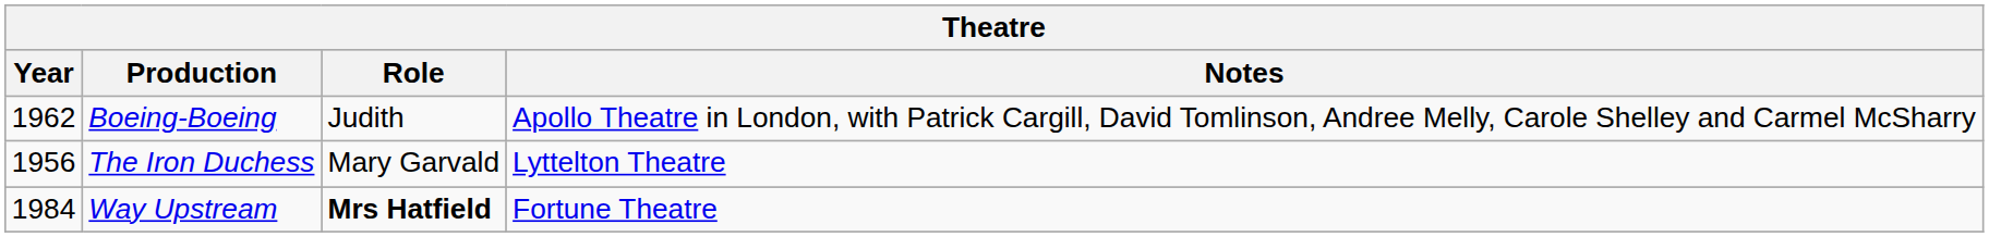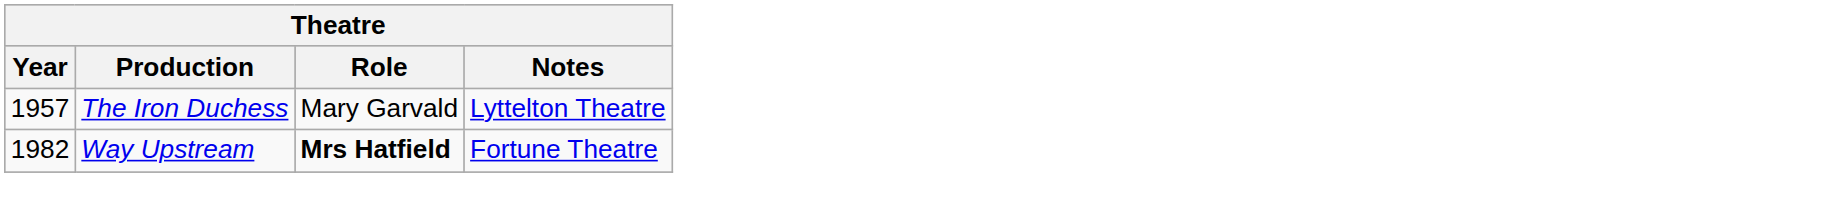- row: 1962 | Boeing-Boeing | Judith | Apollo Theatre in London, with Patrick Cargill, David Tomlinson, Andree Melly, Carole Shelley and Carmel McSharry
The Iron Duchess | Year: 1956 -> 1957
Way Upstream | Year: 1984 -> 1982
